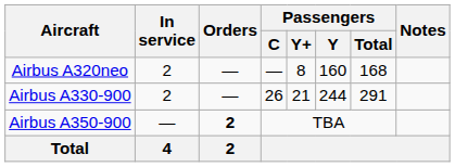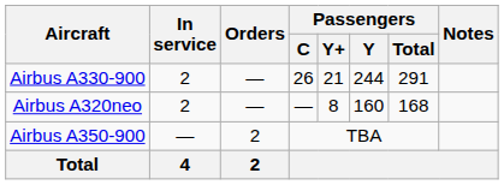rows swapped: Airbus A320neo <-> Airbus A330-900
Airbus A350-900 | Orders: bold -> normal
